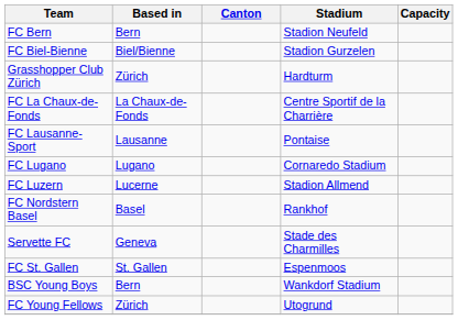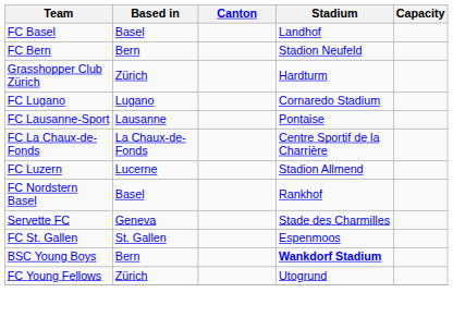+ row: FC Basel | Basel | Landhof
- row: FC Biel-Bienne | Biel/Bienne | Stadion Gurzelen
rows swapped: FC La Chaux-de-Fonds <-> FC Lugano
BSC Young Boys | Stadium: normal -> bold
